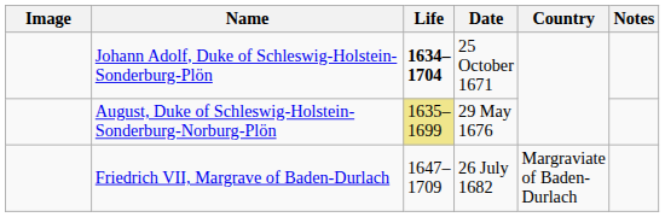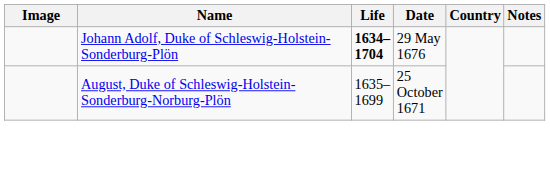Johann Adolf, Duke of Schleswig-Holstein-Sonderburg-Plön | Date: 25 October 1671 -> 29 May 1676
August, Duke of Schleswig-Holstein-Sonderburg-Norburg-Plön | Life: khaki background -> no background
August, Duke of Schleswig-Holstein-Sonderburg-Norburg-Plön | Date: 29 May 1676 -> 25 October 1671
- row: Friedrich VII, Margrave of Baden-Durlach | 1647–1709 | 26 July 1682 | Margraviate of Baden-Durlach
